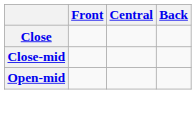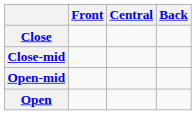+ row: Open
